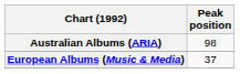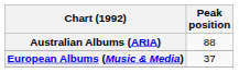Australian Albums (ARIA) | Peak position: 98 -> 88
